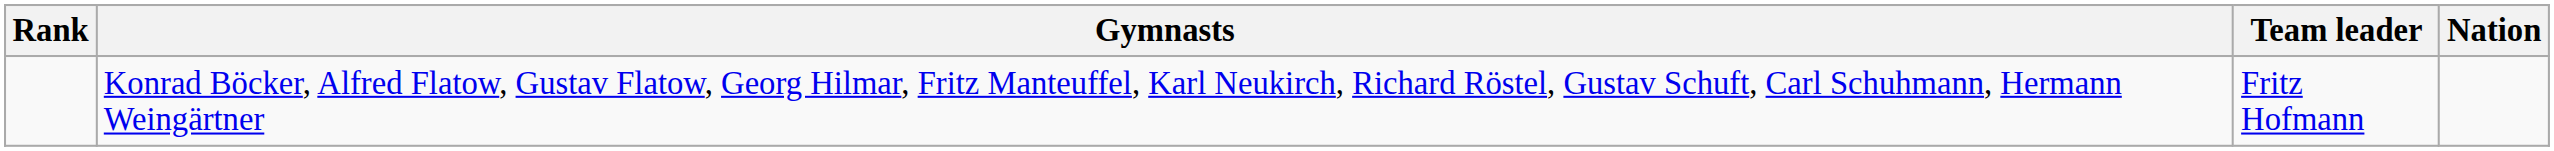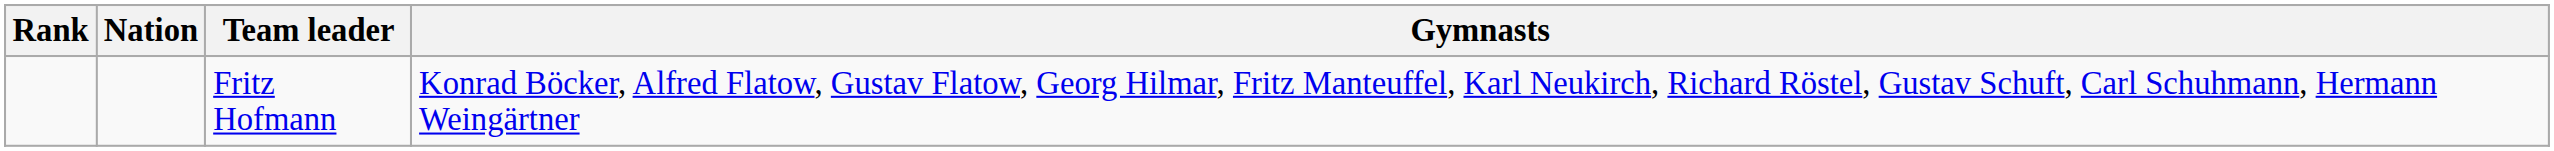columns swapped: Nation <-> Gymnasts
